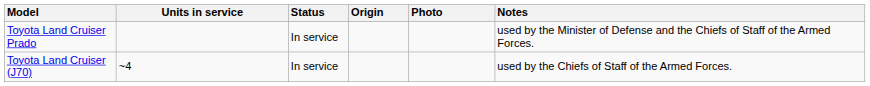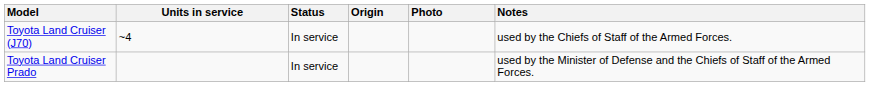rows swapped: Toyota Land Cruiser (J70) <-> Toyota Land Cruiser Prado
